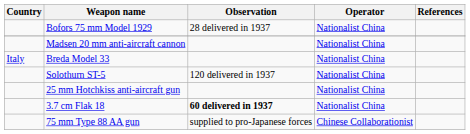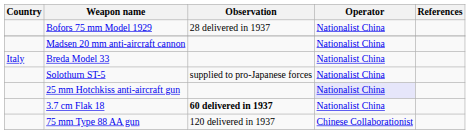Solothurn ST-5 | Observation: 120 delivered in 1937 -> supplied to pro-Japanese forces
25 mm Hotchkiss anti-aircraft gun | Operator: no background -> lavender background
75 mm Type 88 AA gun | Observation: supplied to pro-Japanese forces -> 120 delivered in 1937
